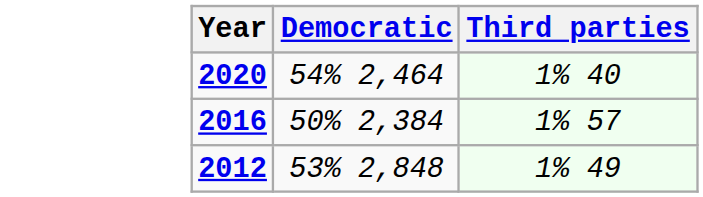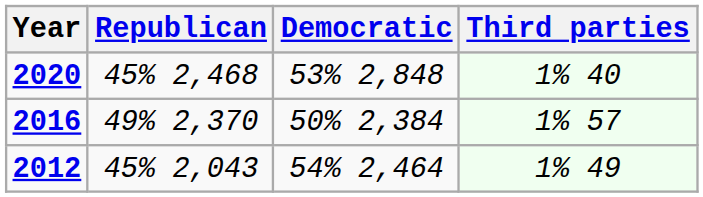+ column: Republican | 45% 2,468 | 49% 2,370 | 45% 2,043
2020 | Democratic: 54% 2,464 -> 53% 2,848
2012 | Democratic: 53% 2,848 -> 54% 2,464
